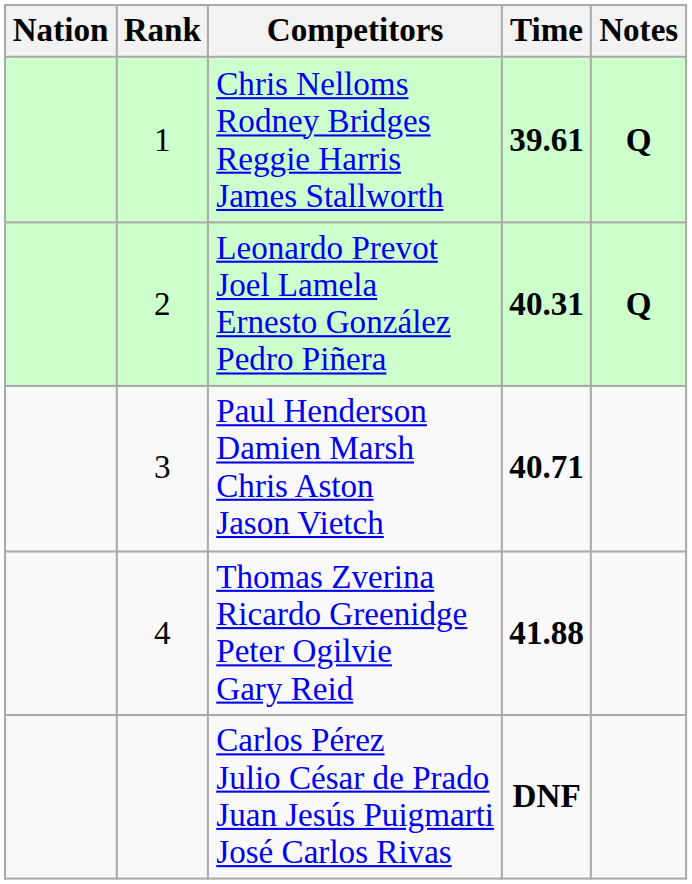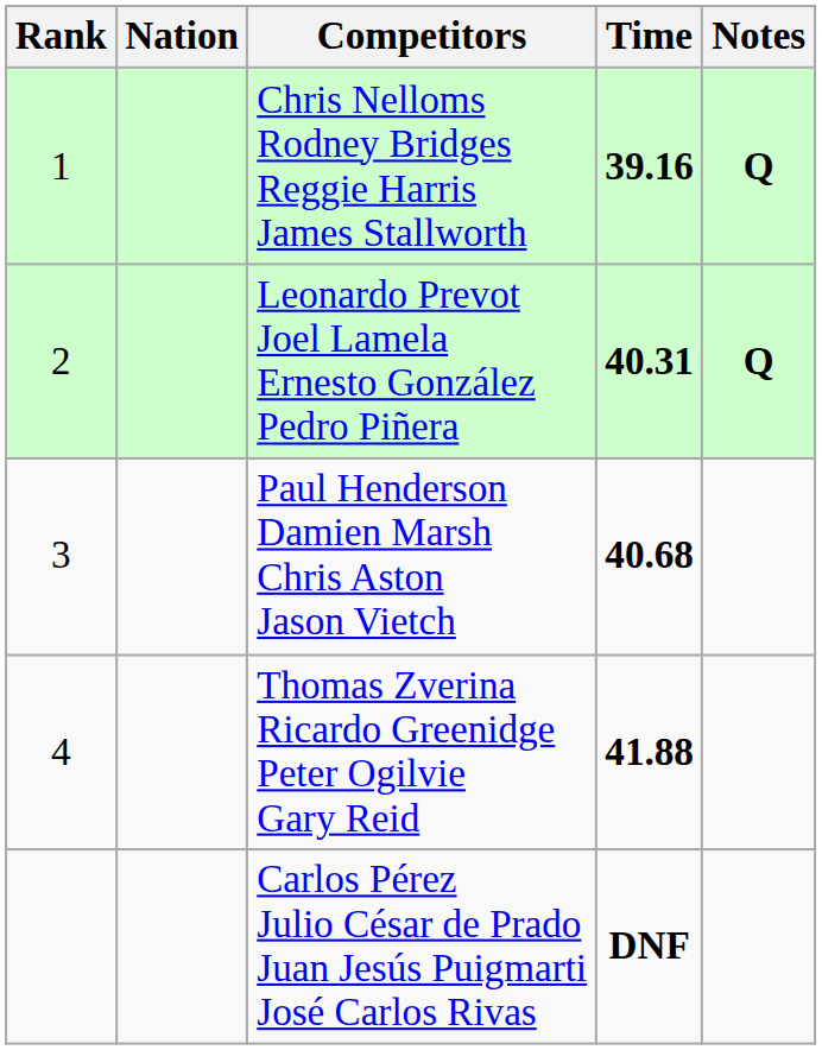columns swapped: Rank <-> Nation
Chris Nelloms Rodney Bridges Reggie Harris James Stallworth | Time: 39.61 -> 39.16
Paul Henderson Damien Marsh Chris Aston Jason Vietch | Time: 40.71 -> 40.68
